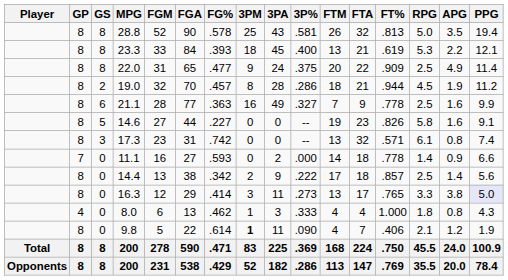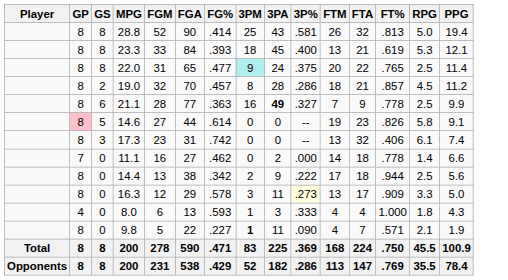- column: APG | 3.5 | 2.2 | 4.9 | 1.9 | 1.6 | 1.6 | 0.8 | 0.9 | 1.4 | 3.8 | 0.8 | 1.2 | 24.0 | 20.0
28.8 | FG%: .578 -> .414
22.0 | 3PM: no background -> paleturquoise background
22.0 | FT%: .909 -> .765
19.0 | FT%: .944 -> .857
21.1 | 3PA: normal -> bold
14.6 | GP: no background -> pink background
14.6 | FG%: .227 -> .614
17.3 | FT%: .571 -> .406
11.1 | FG%: .593 -> .462
14.4 | FT%: .857 -> .944
16.3 | FG%: .414 -> .578
16.3 | 3P%: no background -> lightyellow background
16.3 | FT%: .765 -> .909
16.3 | PPG: lavender background -> no background
8.0 | FG%: .462 -> .593
9.8 | FG%: .614 -> .227
9.8 | FT%: .406 -> .571
